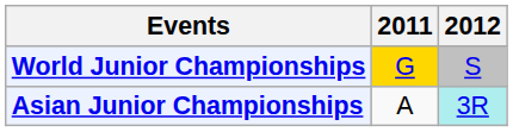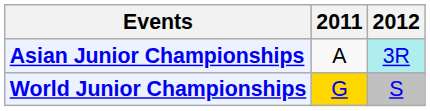rows swapped: Asian Junior Championships <-> World Junior Championships
